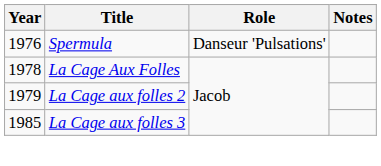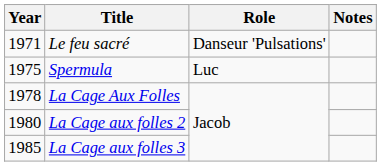+ row: 1971 | Le feu sacré | Danseur 'Pulsations'
Spermula | Year: 1976 -> 1975
Spermula | Role: Danseur 'Pulsations' -> Luc
La Cage aux folles 2 | Year: 1979 -> 1980
